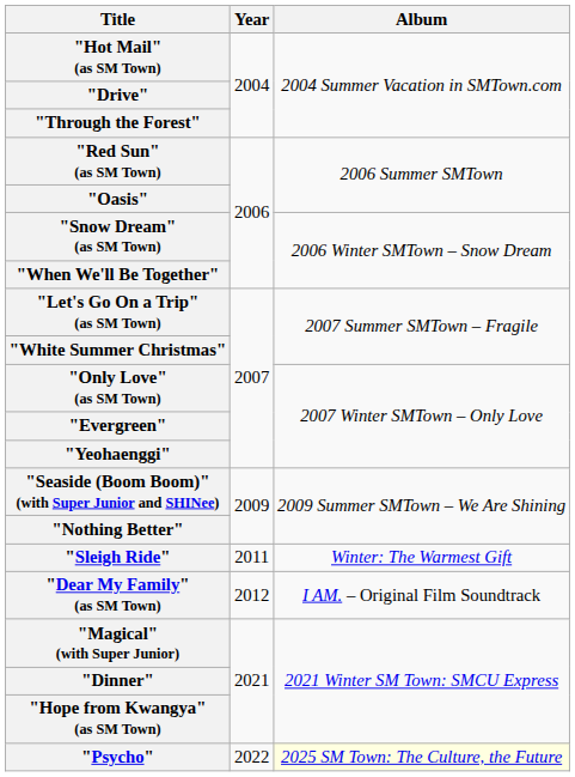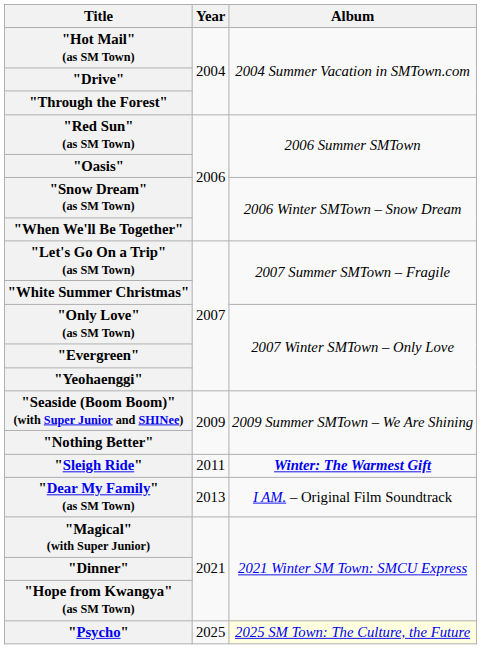"Sleigh Ride" | Album: normal -> bold
"Dear My Family" (as SM Town) | Year: 2012 -> 2013
"Psycho" | Year: 2022 -> 2025
